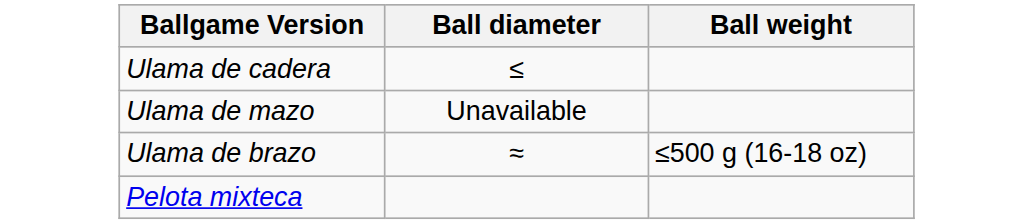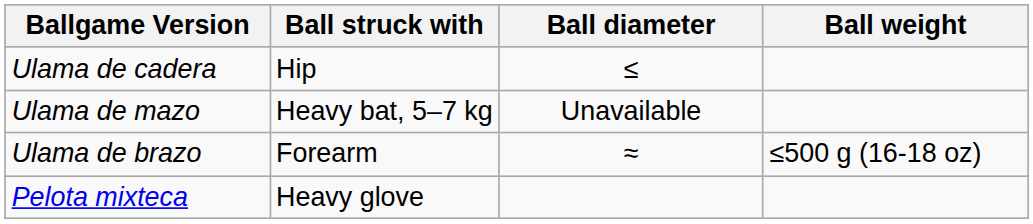+ column: Ball struck with | Hip | Heavy bat, 5–7 kg | Forearm | Heavy glove
